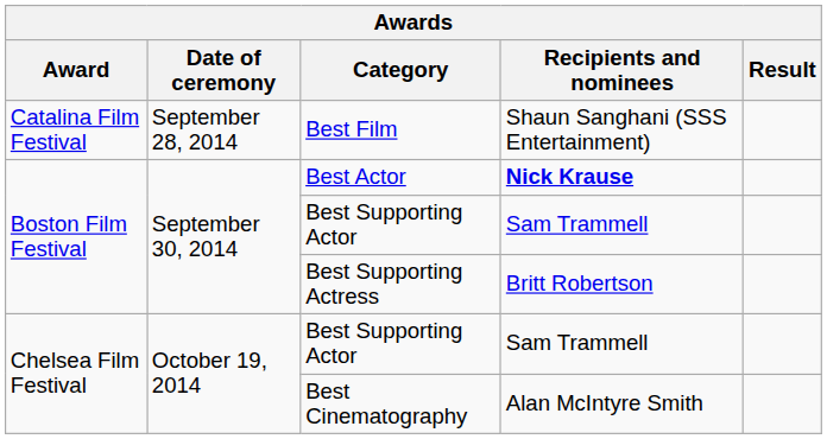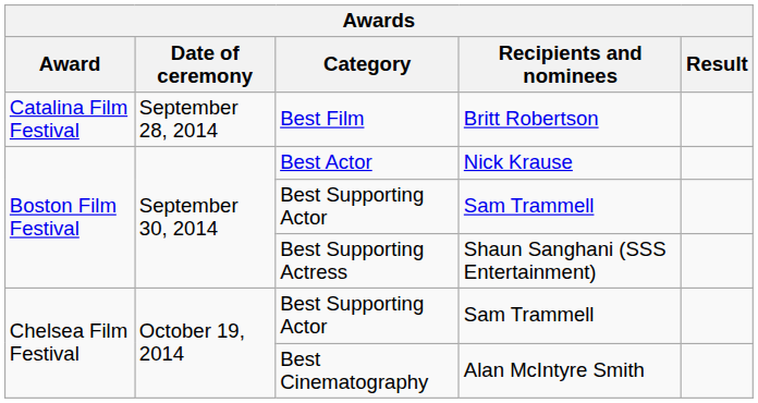Best Film | Recipients and nominees: Shaun Sanghani (SSS Entertainment) -> Britt Robertson
Best Actor | Recipients and nominees: bold -> normal
Best Supporting Actress | Recipients and nominees: Britt Robertson -> Shaun Sanghani (SSS Entertainment)
